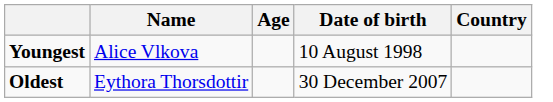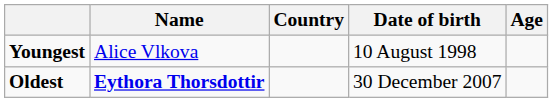columns swapped: Country <-> Age
Oldest | Name: normal -> bold
